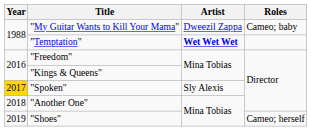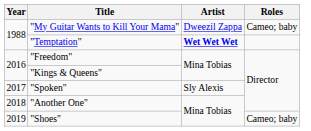"Spoken" | Year: gold background -> no background
"Shoes" | Roles: Cameo; herself -> Cameo; baby
